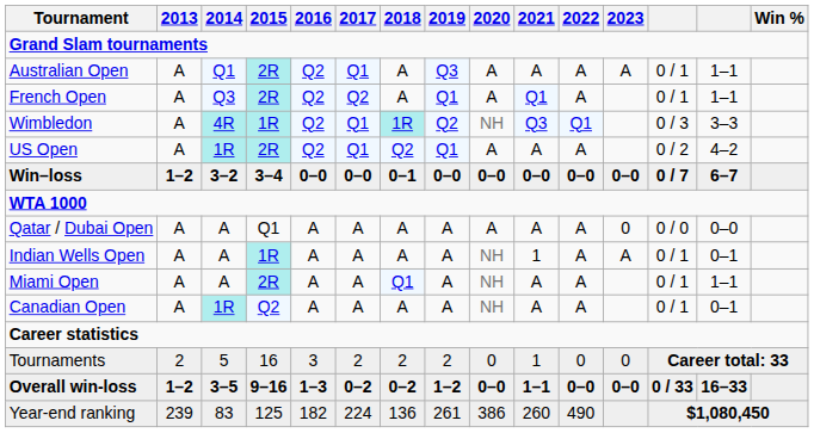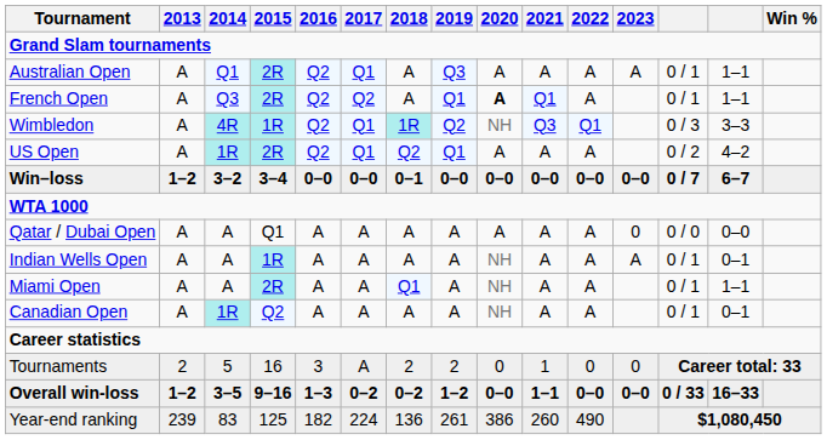French Open | 2020: normal -> bold
Indian Wells Open | 2021: 1 -> A
Tournaments | 2017: 2 -> A
